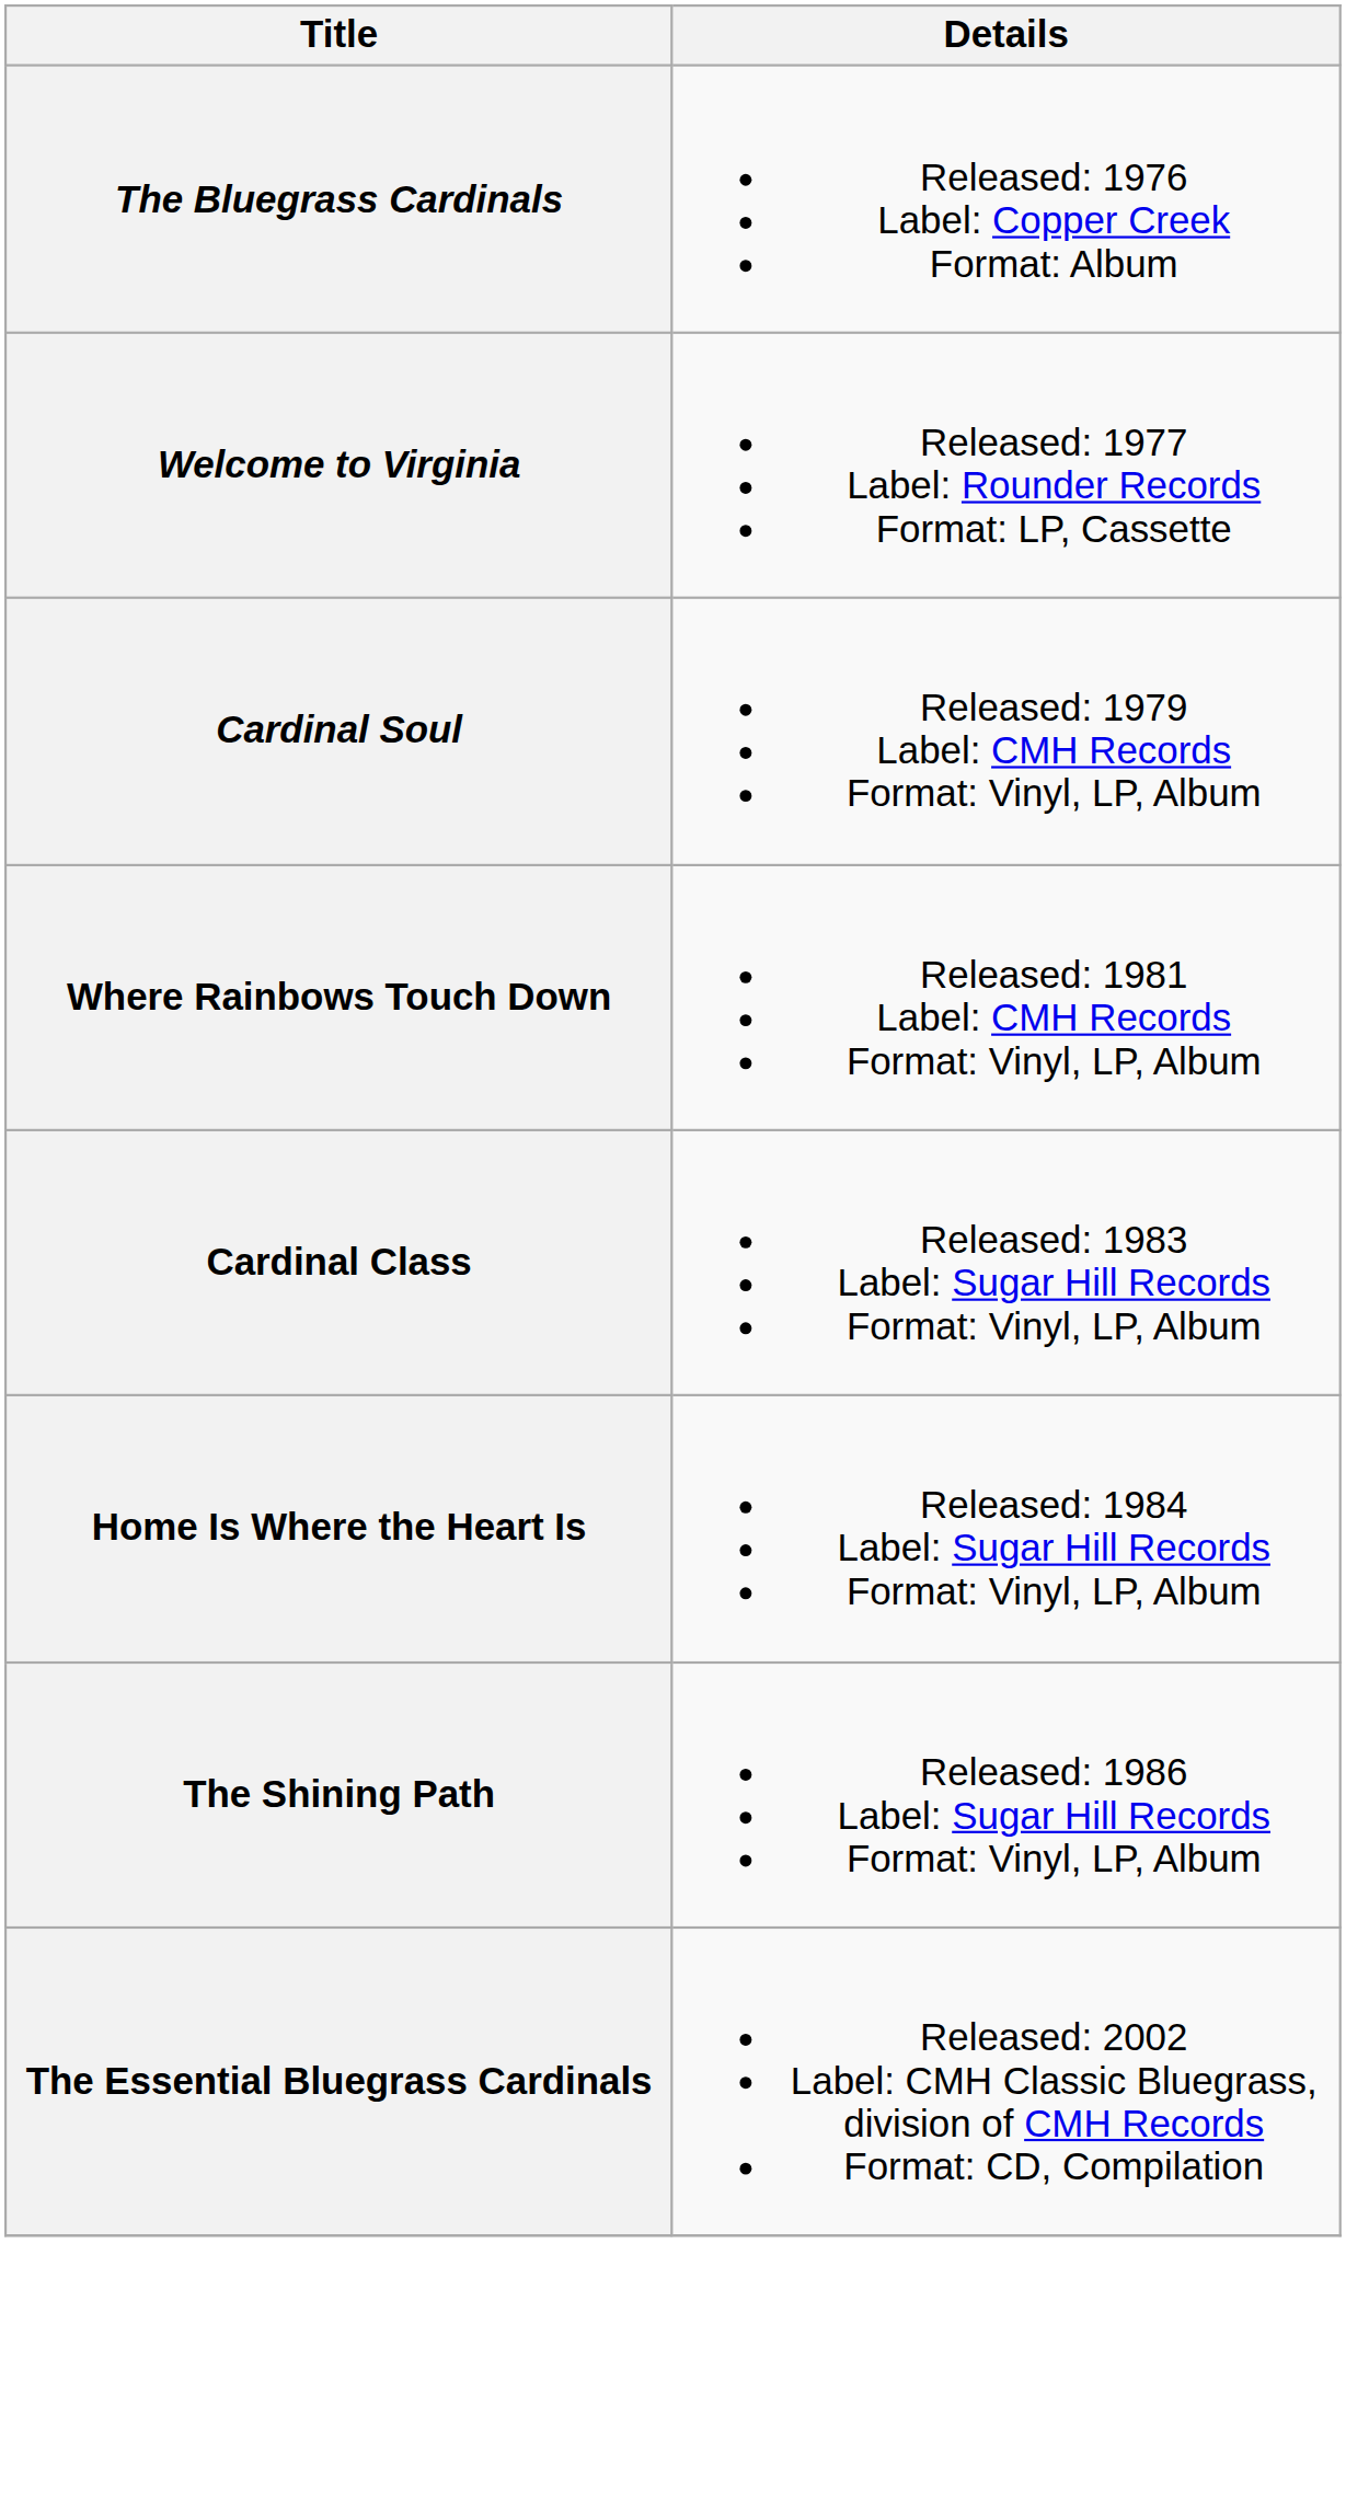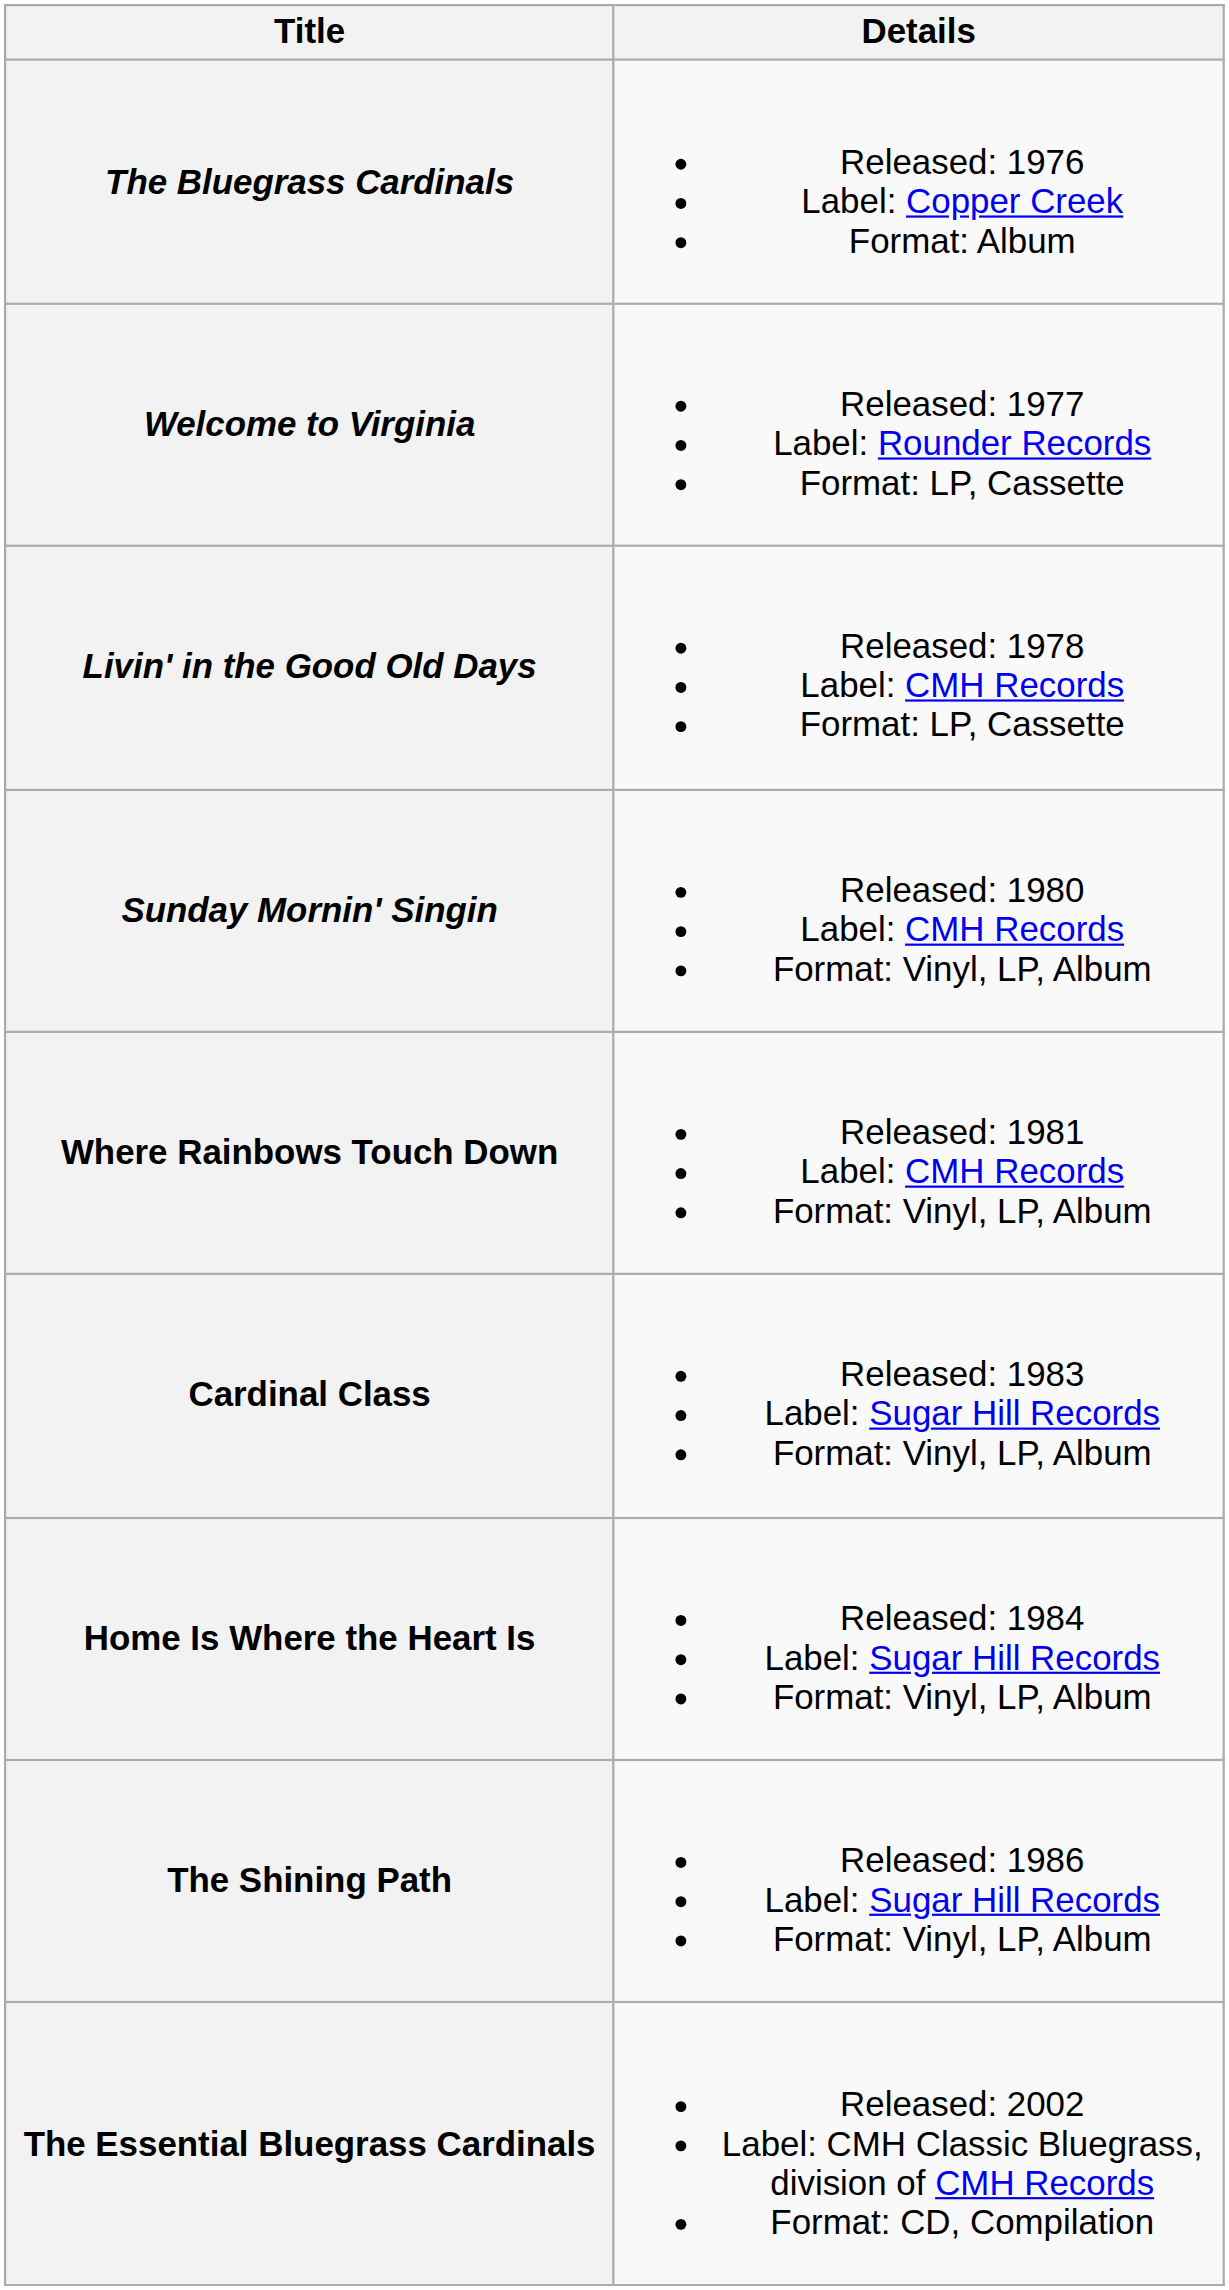+ row: Livin' in the Good Old Days | Released: 1978 Label: CMH Records Format: LP, Cassette
- row: Cardinal Soul | Released: 1979 Label: CMH Records Format: Vinyl, LP, Album
+ row: Sunday Mornin' Singin | Released: 1980 Label: CMH Records Format: Vinyl, LP, Album
